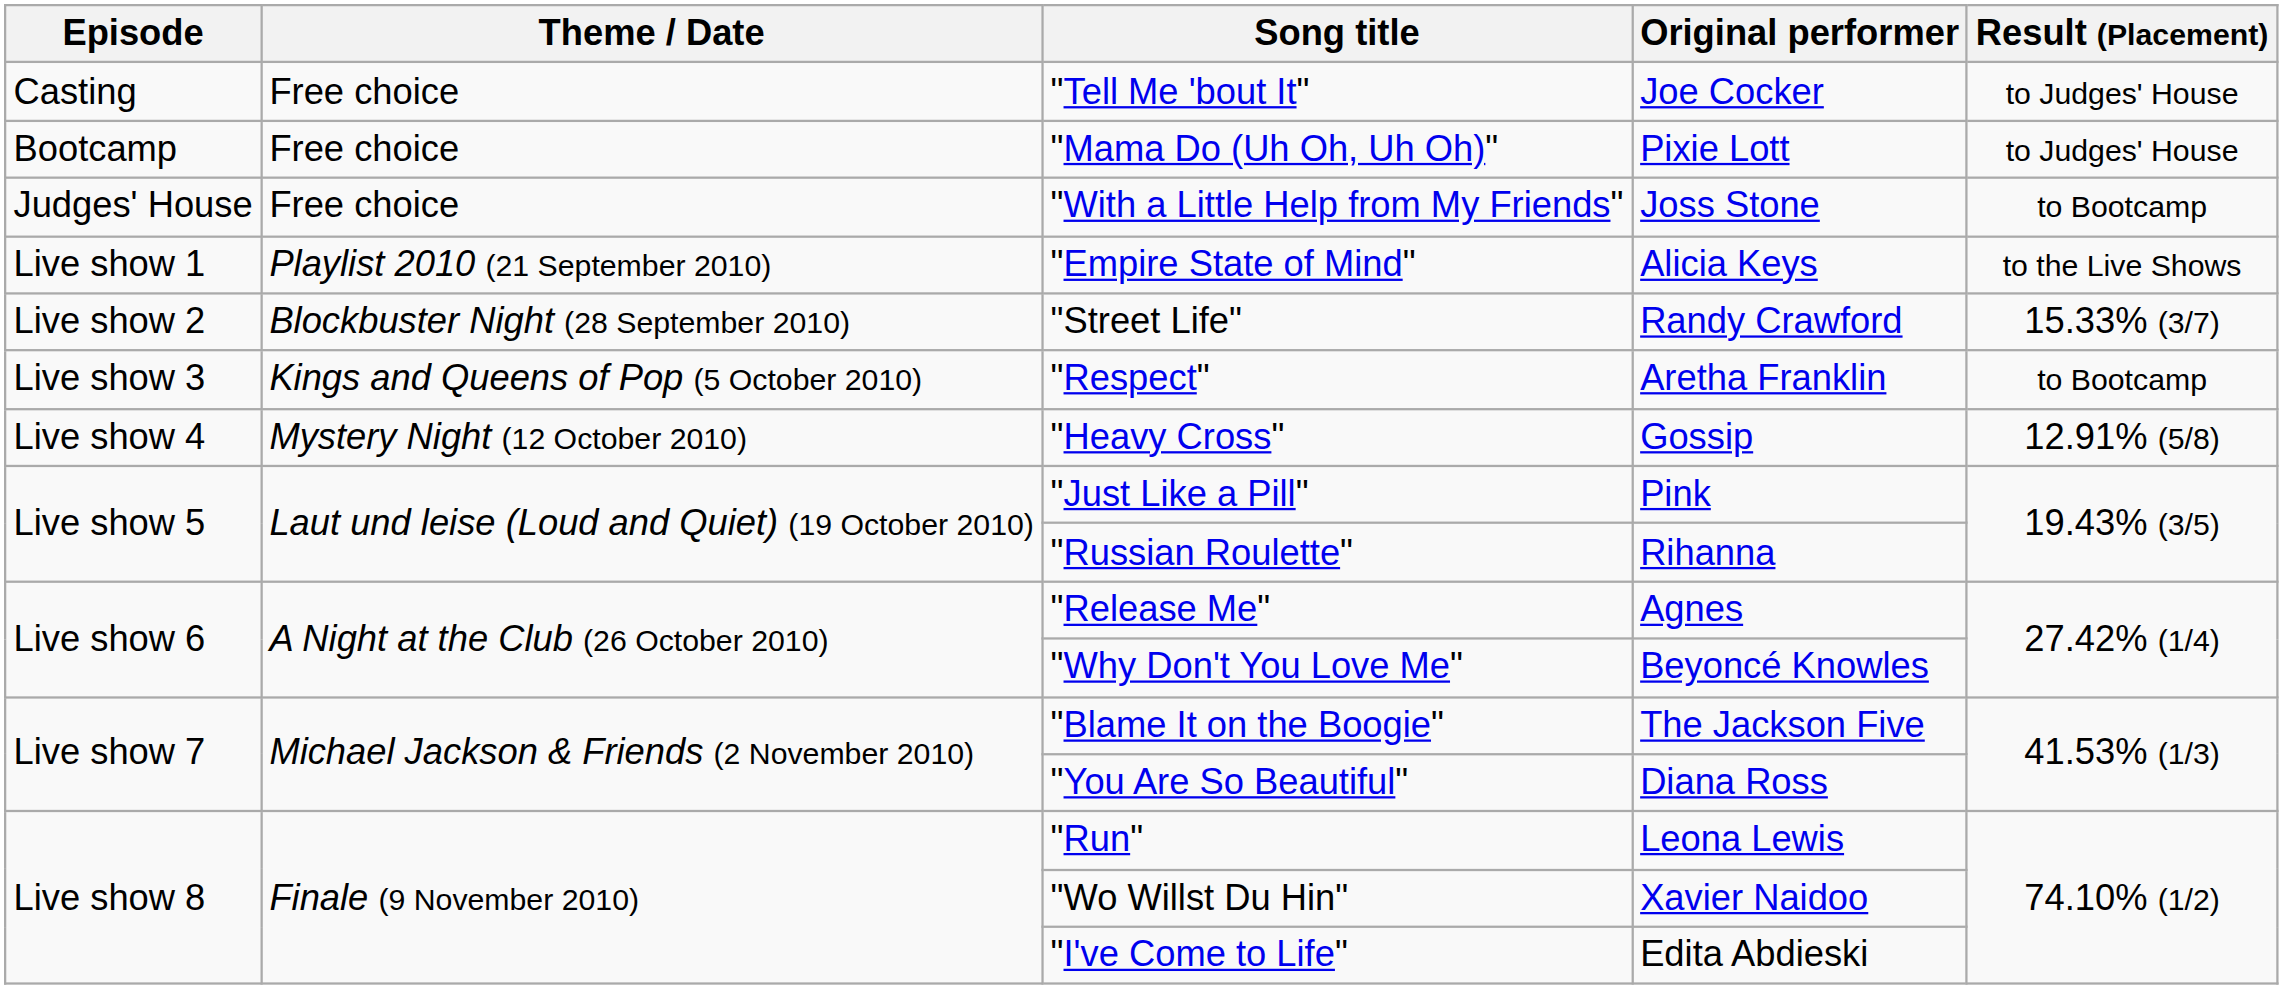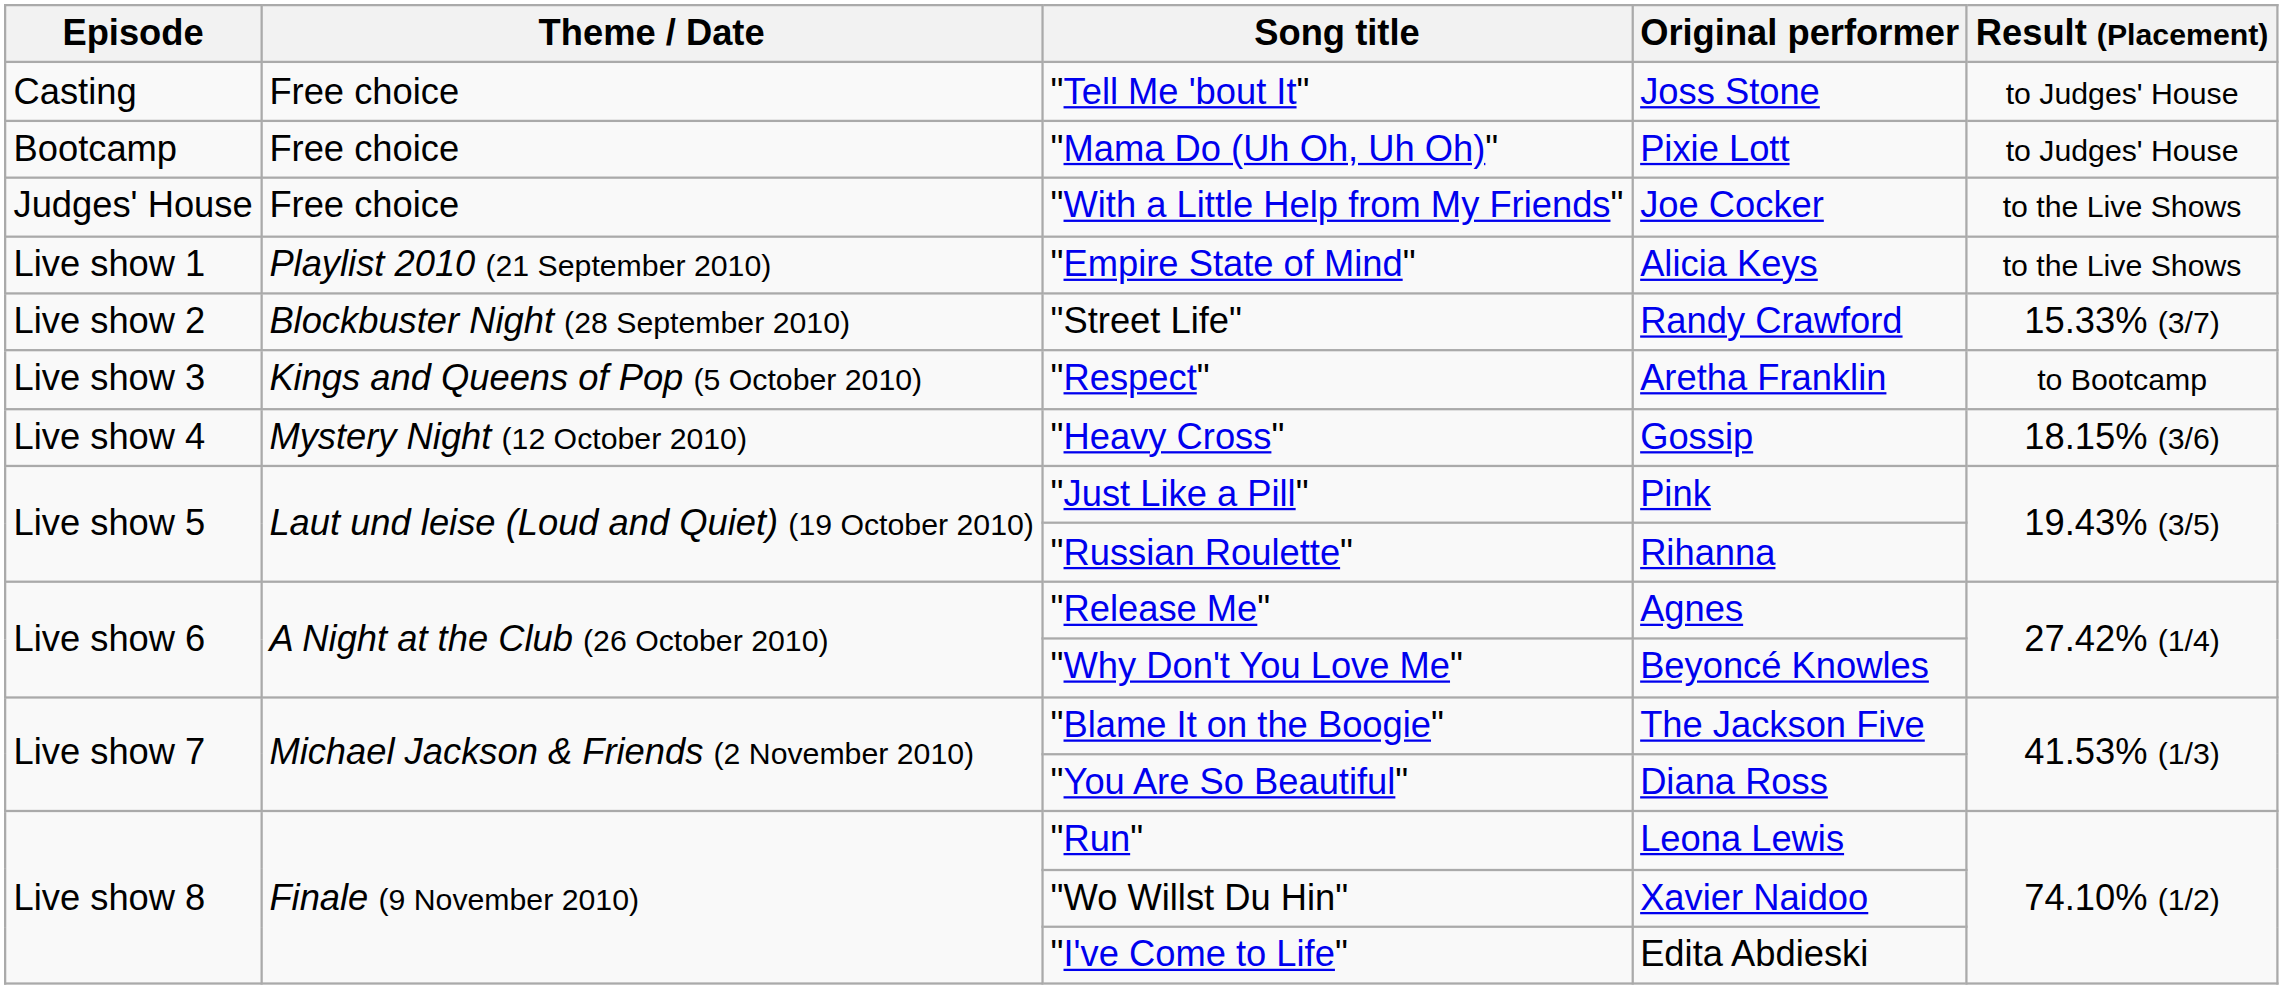"Tell Me 'bout It" | Original performer: Joe Cocker -> Joss Stone
"With a Little Help from My Friends" | Original performer: Joss Stone -> Joe Cocker
"With a Little Help from My Friends" | Result (Placement): to Bootcamp -> to the Live Shows
"Heavy Cross" | Result (Placement): 12.91% (5/8) -> 18.15% (3/6)
